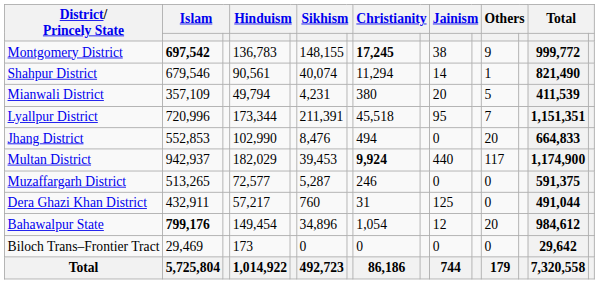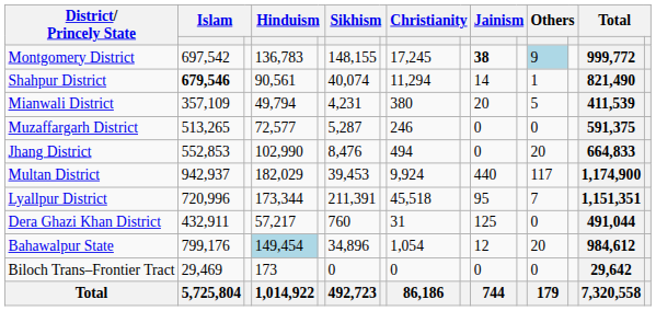Montgomery District | column 2: bold -> normal
Montgomery District | column 8: bold -> normal
Montgomery District | column 10: normal -> bold
Montgomery District | column 12: no background -> lightblue background
Shahpur District | column 2: normal -> bold
rows swapped: Lyallpur District <-> Muzaffargarh District
Multan District | column 8: bold -> normal
Bahawalpur State | column 2: bold -> normal
Bahawalpur State | column 4: no background -> lightblue background
